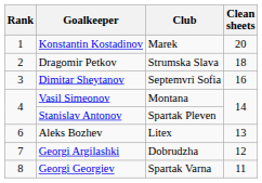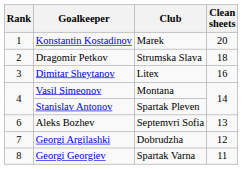Dimitar Sheytanov | Club: Septemvri Sofia -> Litex
Aleks Bozhev | Club: Litex -> Septemvri Sofia
